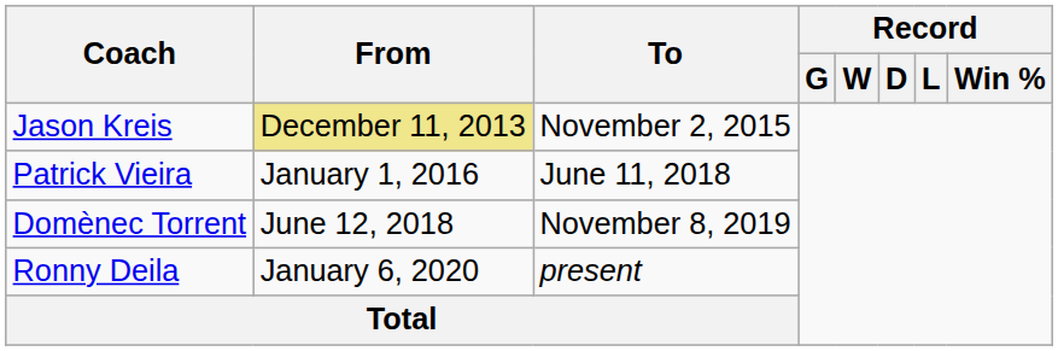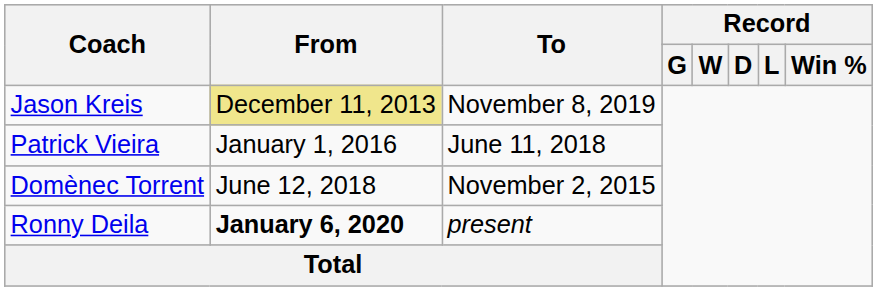Jason Kreis | To: November 2, 2015 -> November 8, 2019
Domènec Torrent | To: November 8, 2019 -> November 2, 2015
Ronny Deila | From: normal -> bold
